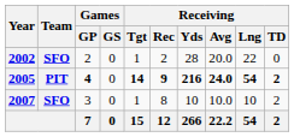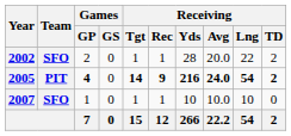2002 | Receiving / Rec: 2 -> 1
2002 | Receiving / TD: 0 -> 2
2007 | Games / GP: 3 -> 1
2007 | Receiving / Rec: 8 -> 1
2007 | Receiving / TD: 2 -> 0
